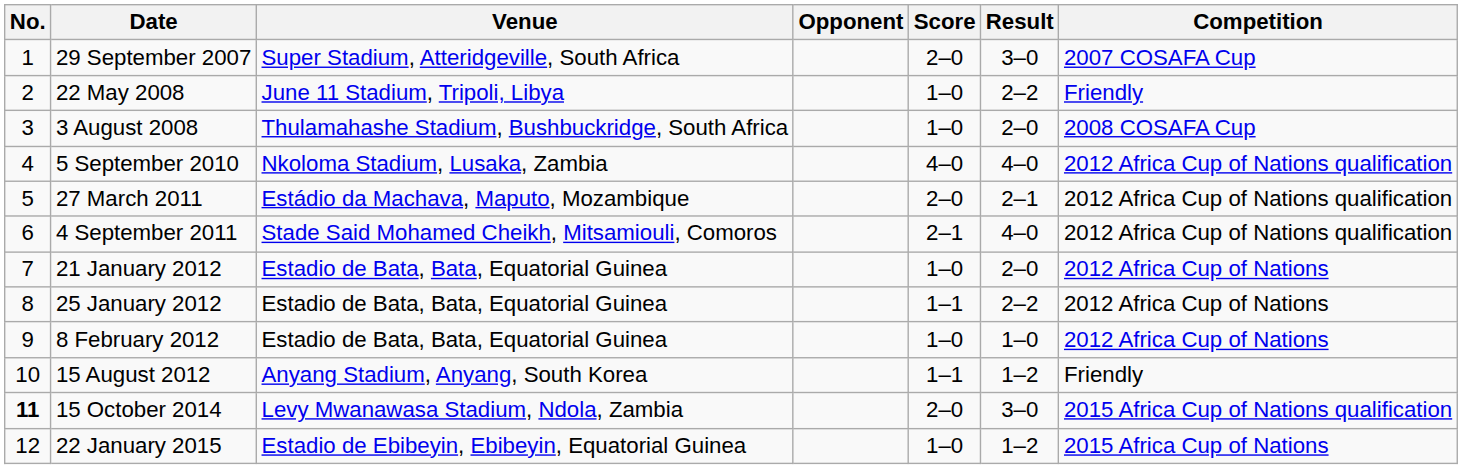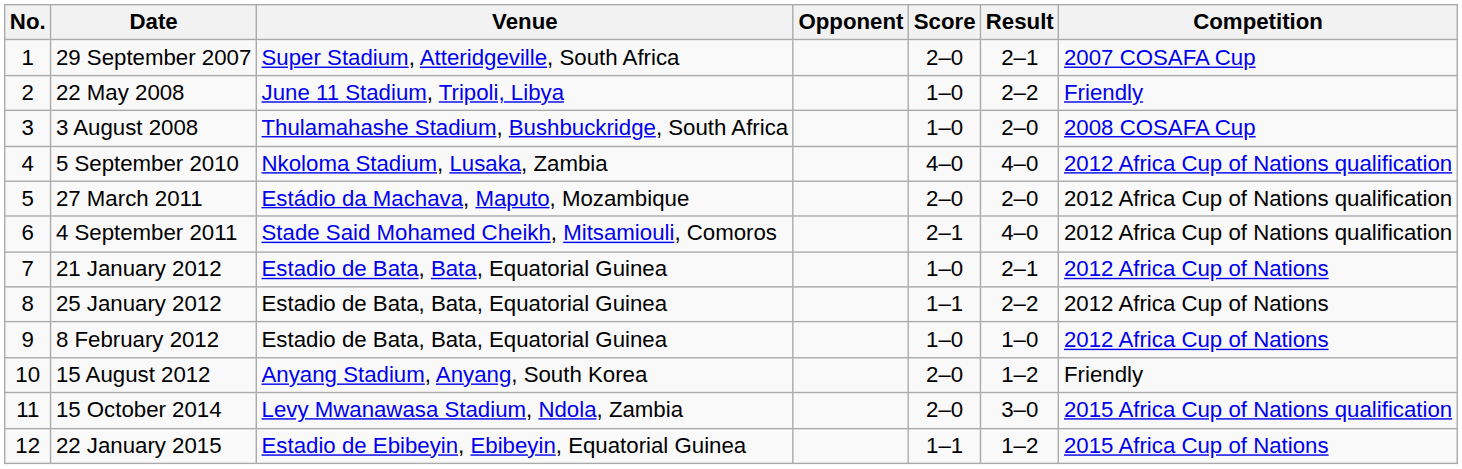29 September 2007 | Result: 3–0 -> 2–1
27 March 2011 | Result: 2–1 -> 2–0
21 January 2012 | Result: 2–0 -> 2–1
15 August 2012 | Score: 1–1 -> 2–0
15 October 2014 | No.: bold -> normal
22 January 2015 | Score: 1–0 -> 1–1
